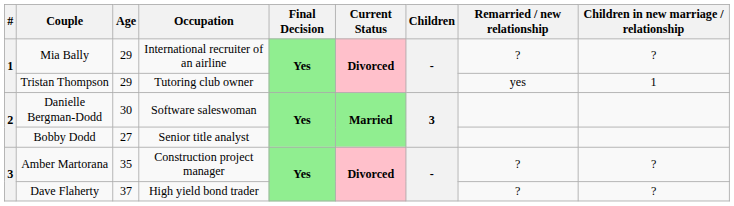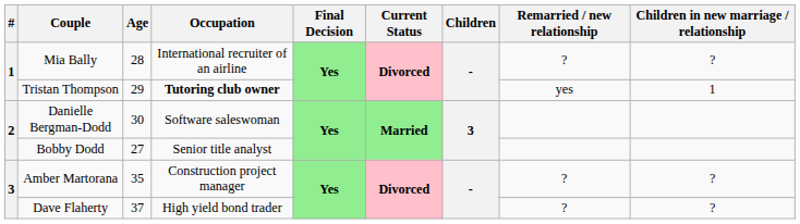Mia Bally | Age: 29 -> 28
Tristan Thompson | Occupation: normal -> bold
